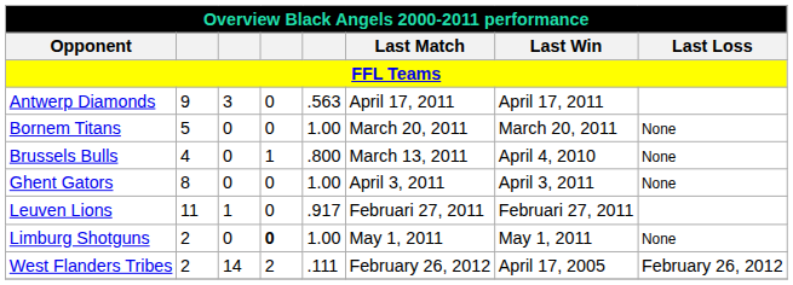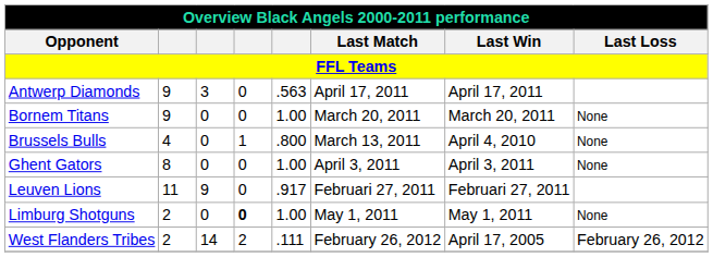Bornem Titans | column 2: 5 -> 9
Leuven Lions | column 3: 1 -> 9
